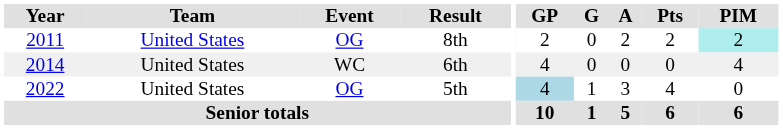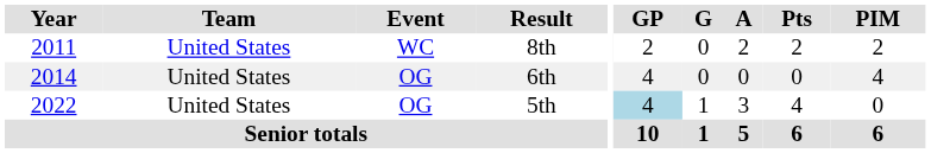8th | Event: OG -> WC
8th | PIM: paleturquoise background -> no background
6th | Event: WC -> OG
